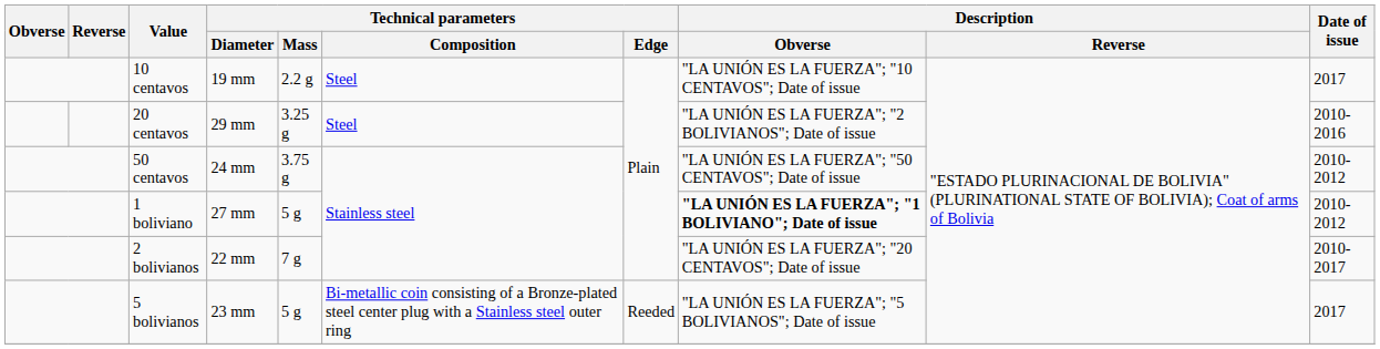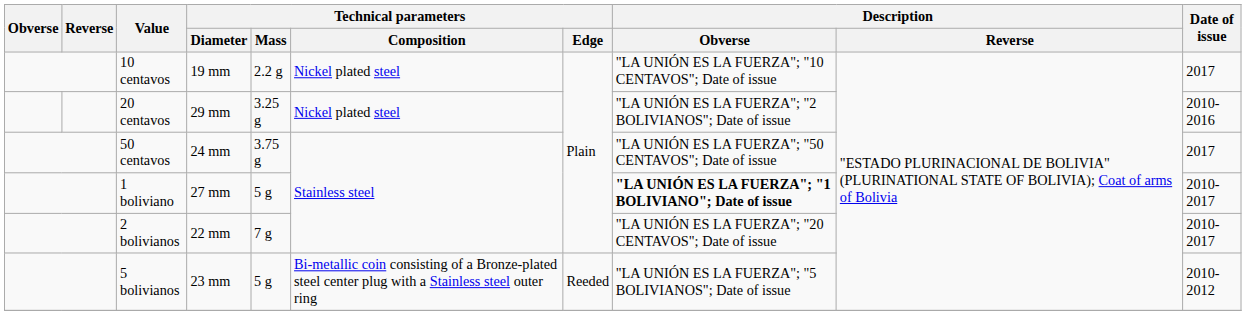10 centavos | Technical parameters / Composition: Steel -> Nickel plated steel
20 centavos | Technical parameters / Composition: Steel -> Nickel plated steel
50 centavos | Date of issue: 2010-2012 -> 2017
1 boliviano | Date of issue: 2010-2012 -> 2010-2017
5 bolivianos | Date of issue: 2017 -> 2010-2012
